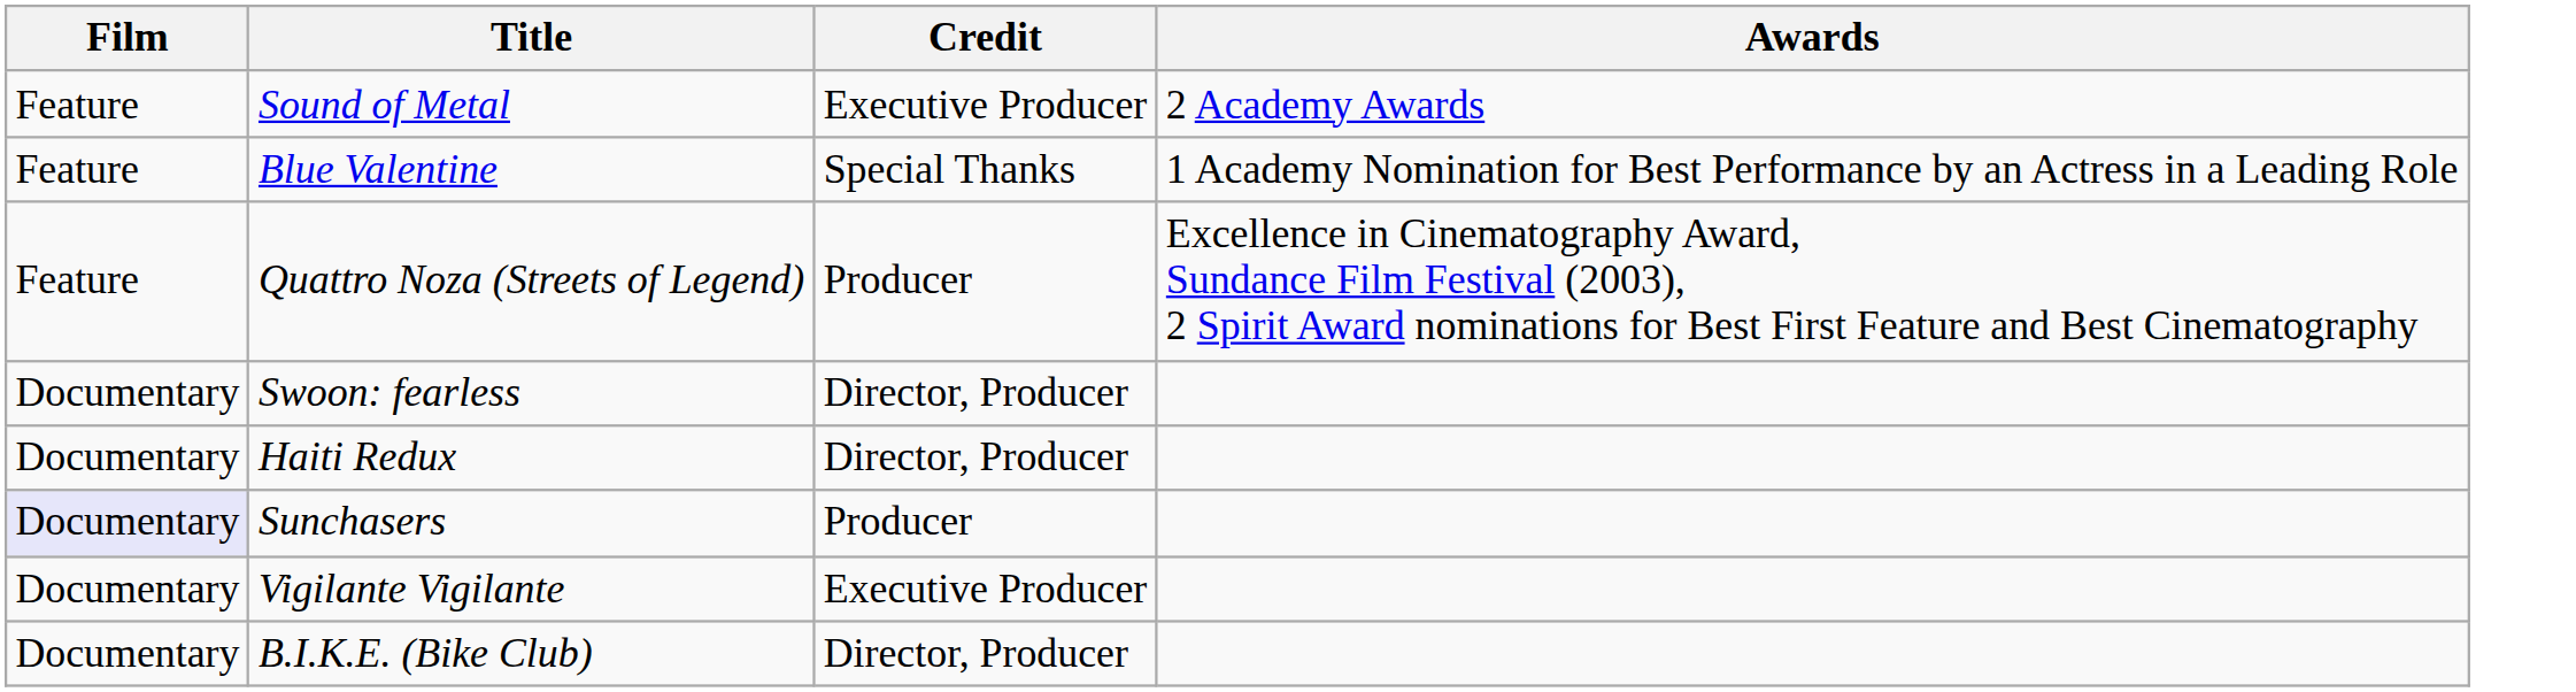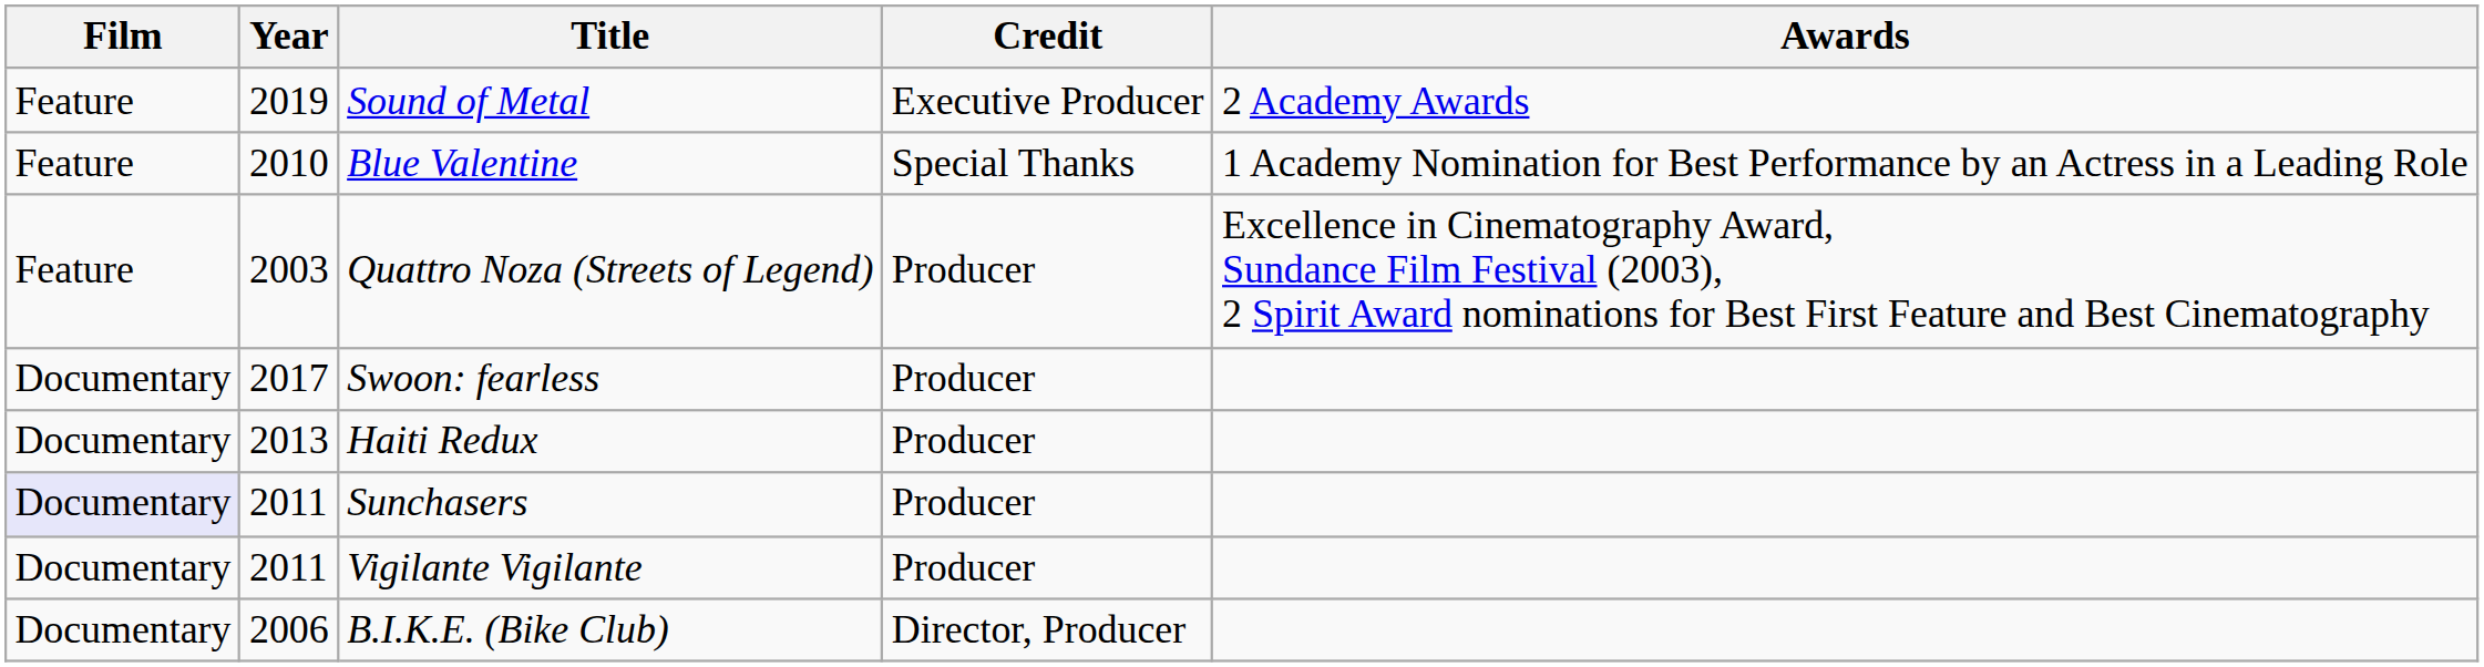+ column: Year | 2019 | 2010 | 2003 | 2017 | 2013 | 2011 | 2011 | 2006
Swoon: fearless | Credit: Director, Producer -> Producer
Haiti Redux | Credit: Director, Producer -> Producer
Vigilante Vigilante | Credit: Executive Producer -> Producer
